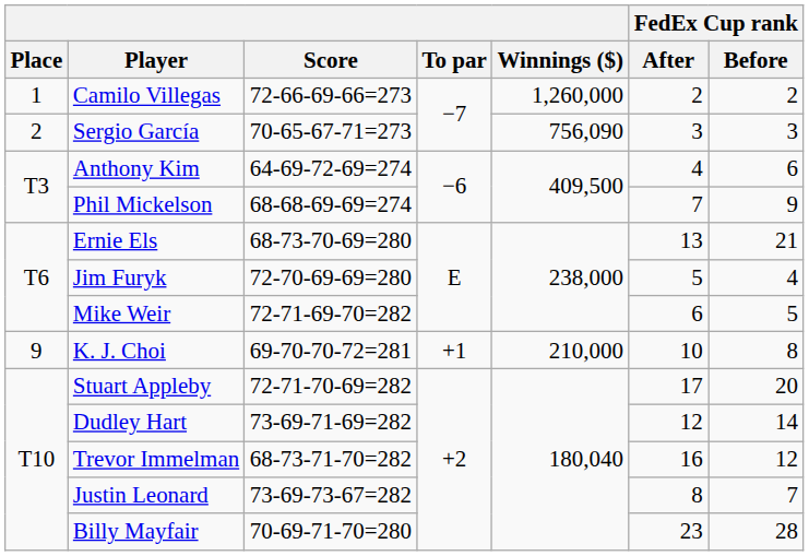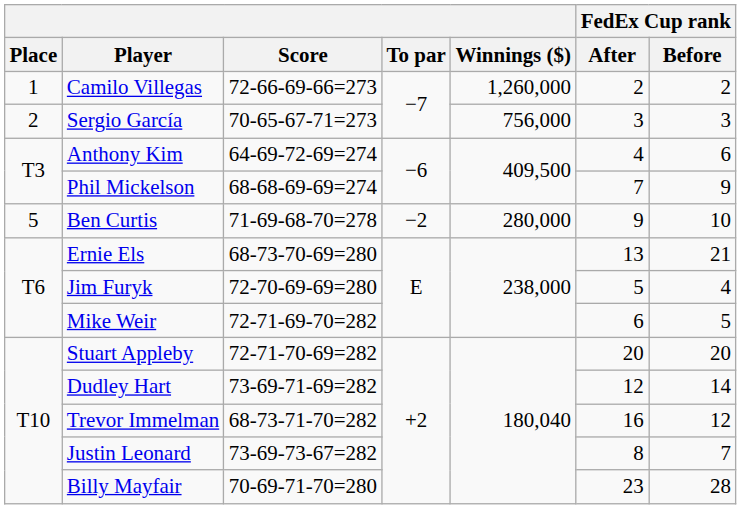Sergio García | Winnings ($): 756,090 -> 756,000
+ row: 5 | Ben Curtis | 71-69-68-70=278 | −2 | 280,000 | 9 | 10
- row: 9 | K. J. Choi | 69-70-70-72=281 | +1 | 210,000 | 10 | 8
Stuart Appleby | FedEx Cup rank / After: 17 -> 20
